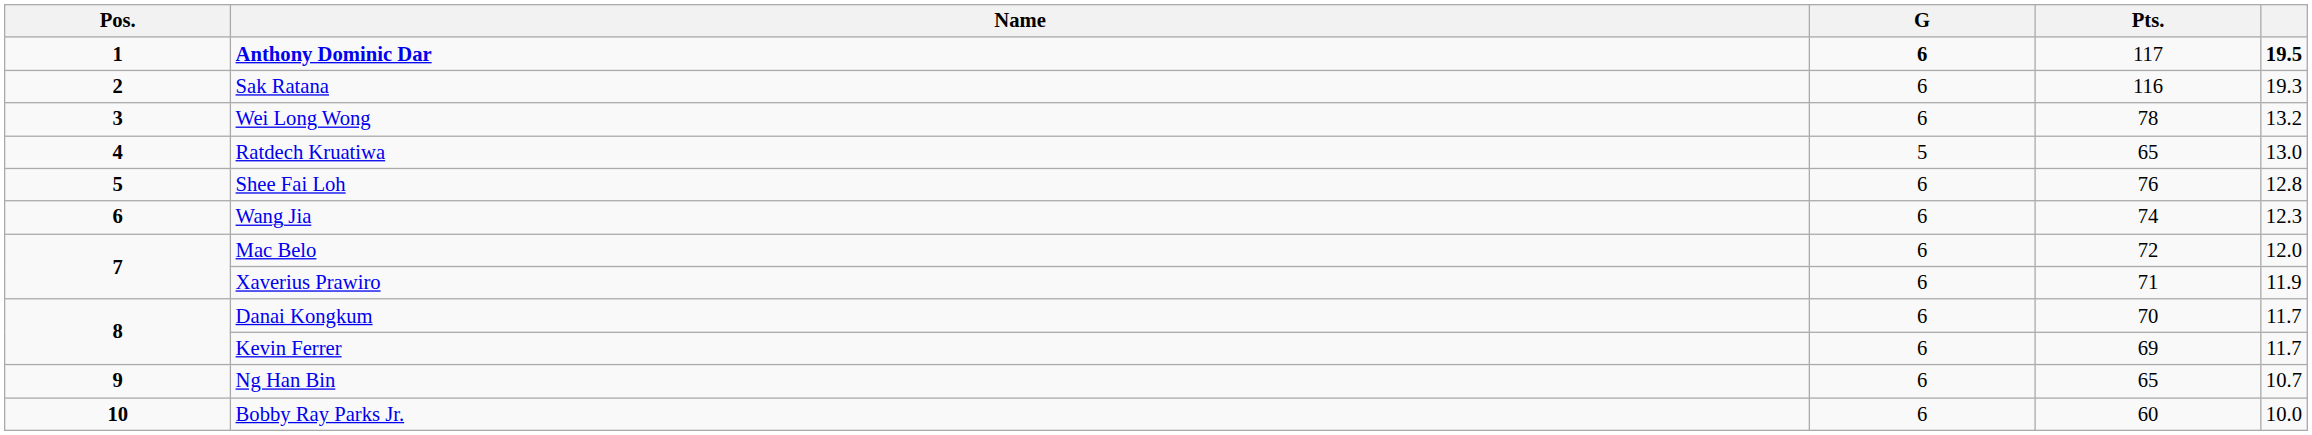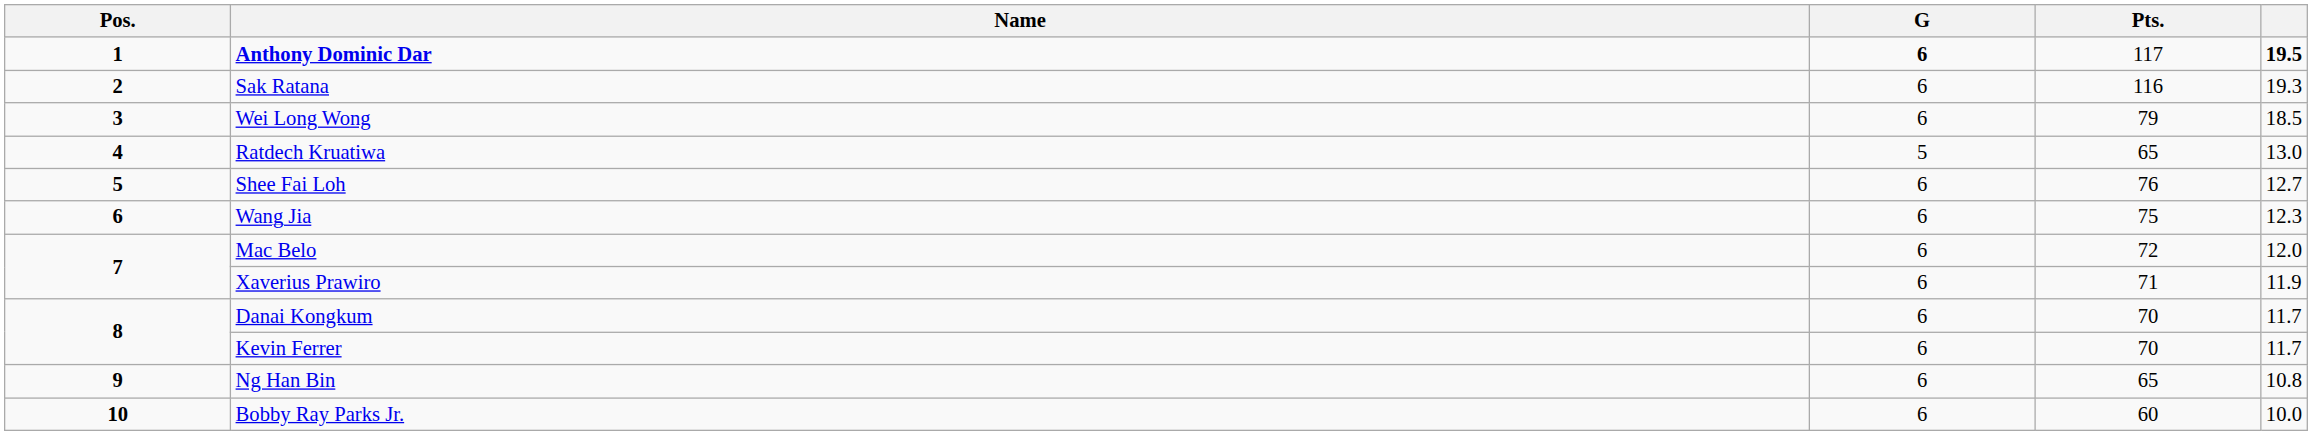Wei Long Wong | Pts.: 78 -> 79
Wei Long Wong | column 5: 13.2 -> 18.5
Shee Fai Loh | column 5: 12.8 -> 12.7
Wang Jia | Pts.: 74 -> 75
Kevin Ferrer | Pts.: 69 -> 70
Ng Han Bin | column 5: 10.7 -> 10.8
